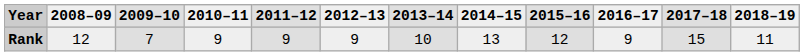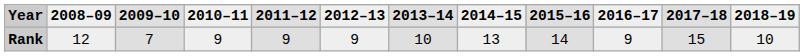Rank | 2015–16: 12 -> 14
Rank | 2018–19: 11 -> 10
